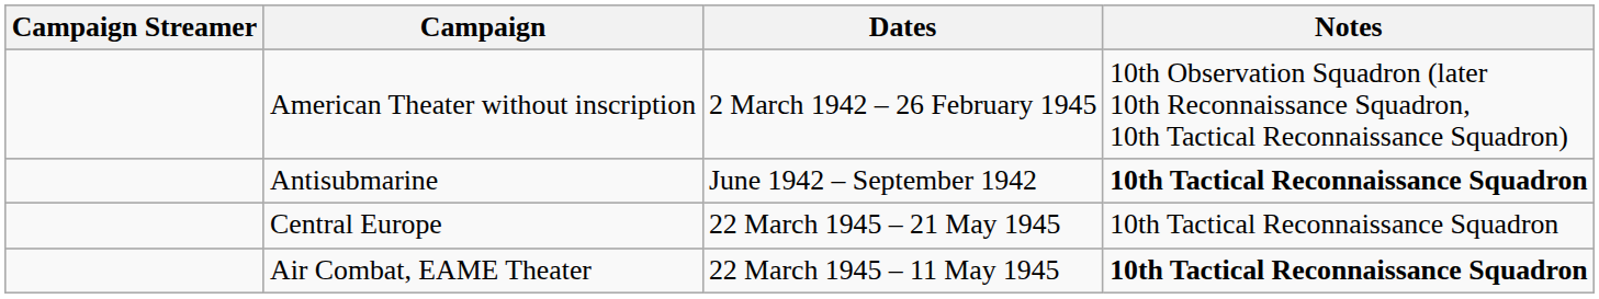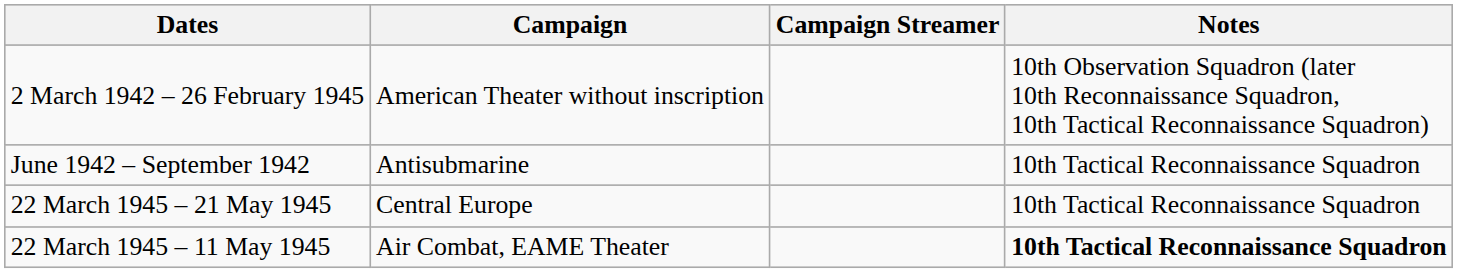columns swapped: Campaign Streamer <-> Dates
Antisubmarine | Notes: bold -> normal
